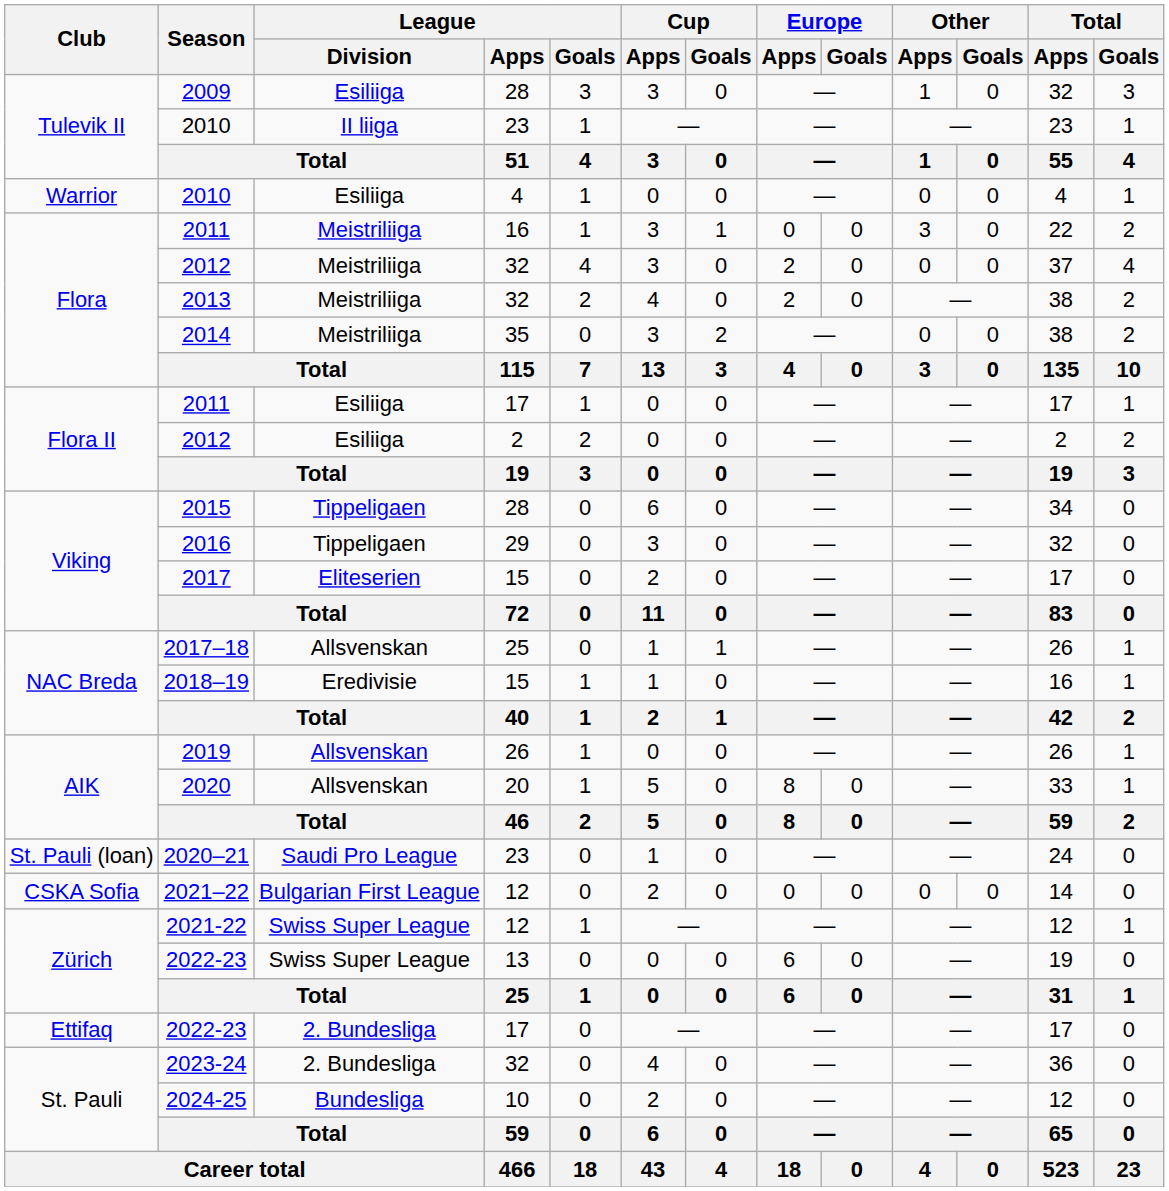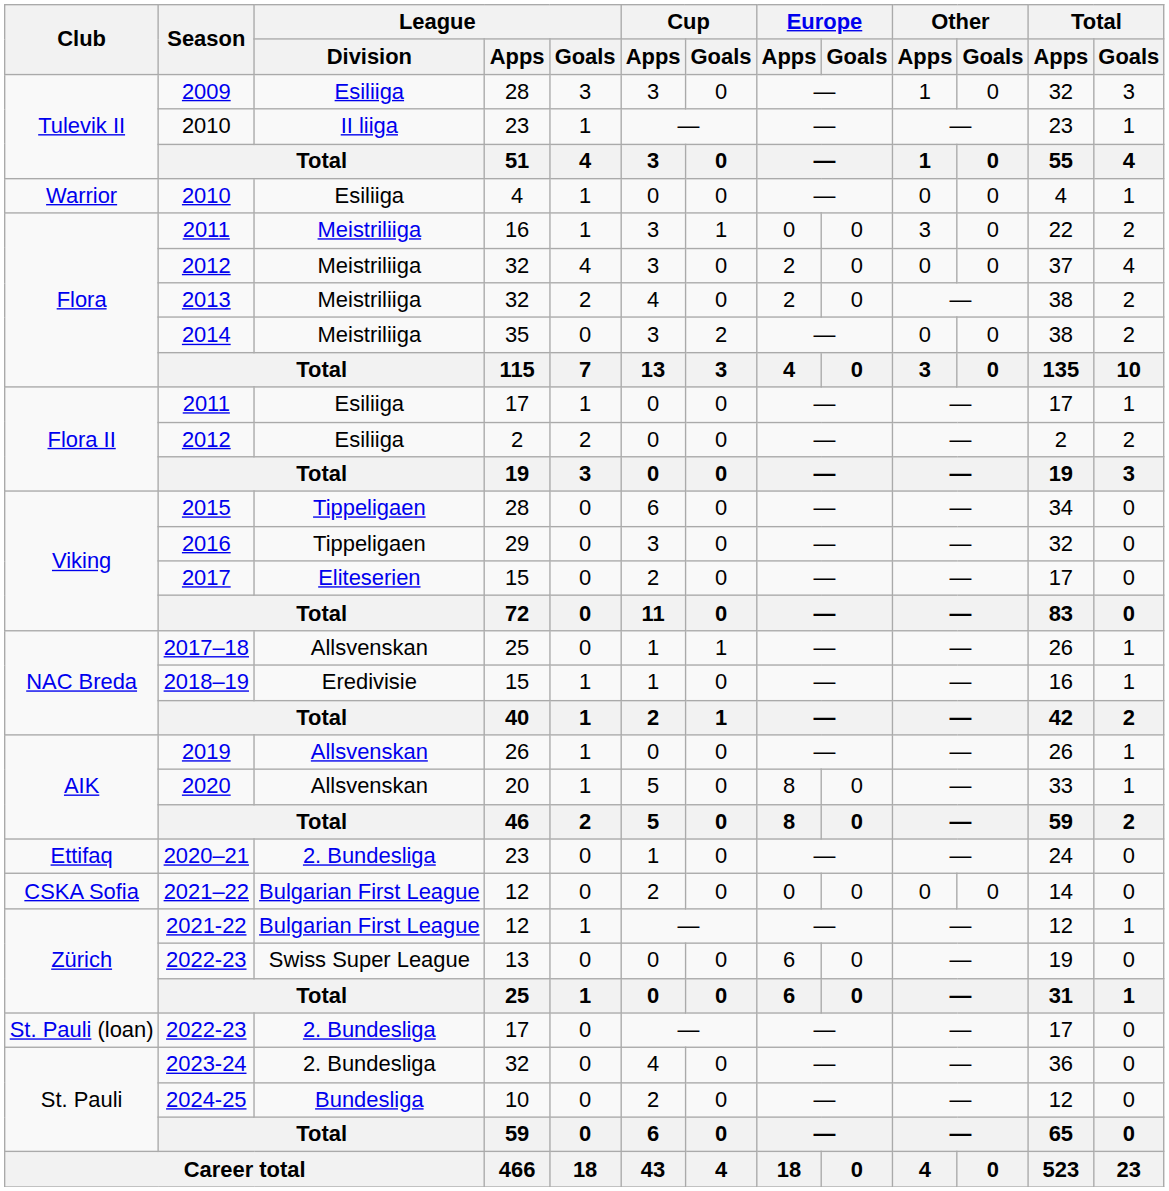2020–21 | Club: St. Pauli (loan) -> Ettifaq
2020–21 | League / Division: Saudi Pro League -> 2. Bundesliga
2021-22 | League / Division: Swiss Super League -> Bulgarian First League
2022-23 / 17 | Club: Ettifaq -> St. Pauli (loan)
